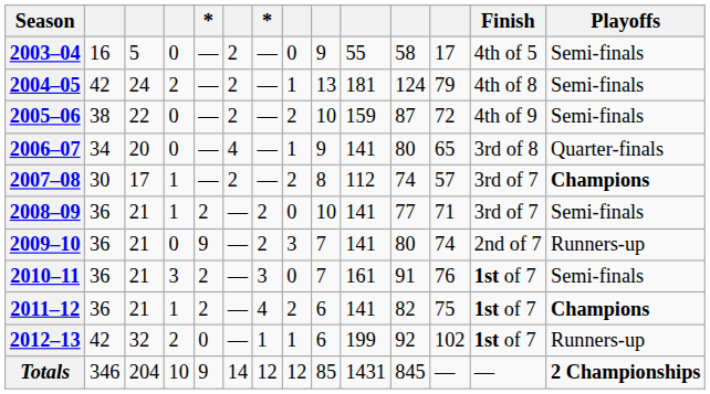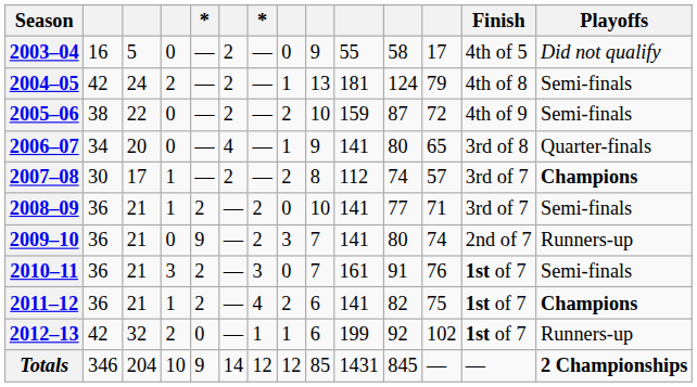2003–04 | Playoffs: Semi-finals -> Did not qualify
